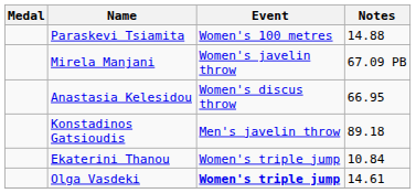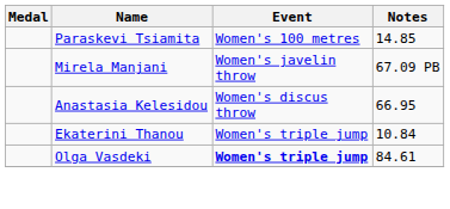Paraskevi Tsiamita | Notes: 14.88 -> 14.85
- row: Konstadinos Gatsioudis | Men's javelin throw | 89.18
Olga Vasdeki | Notes: 14.61 -> 84.61
